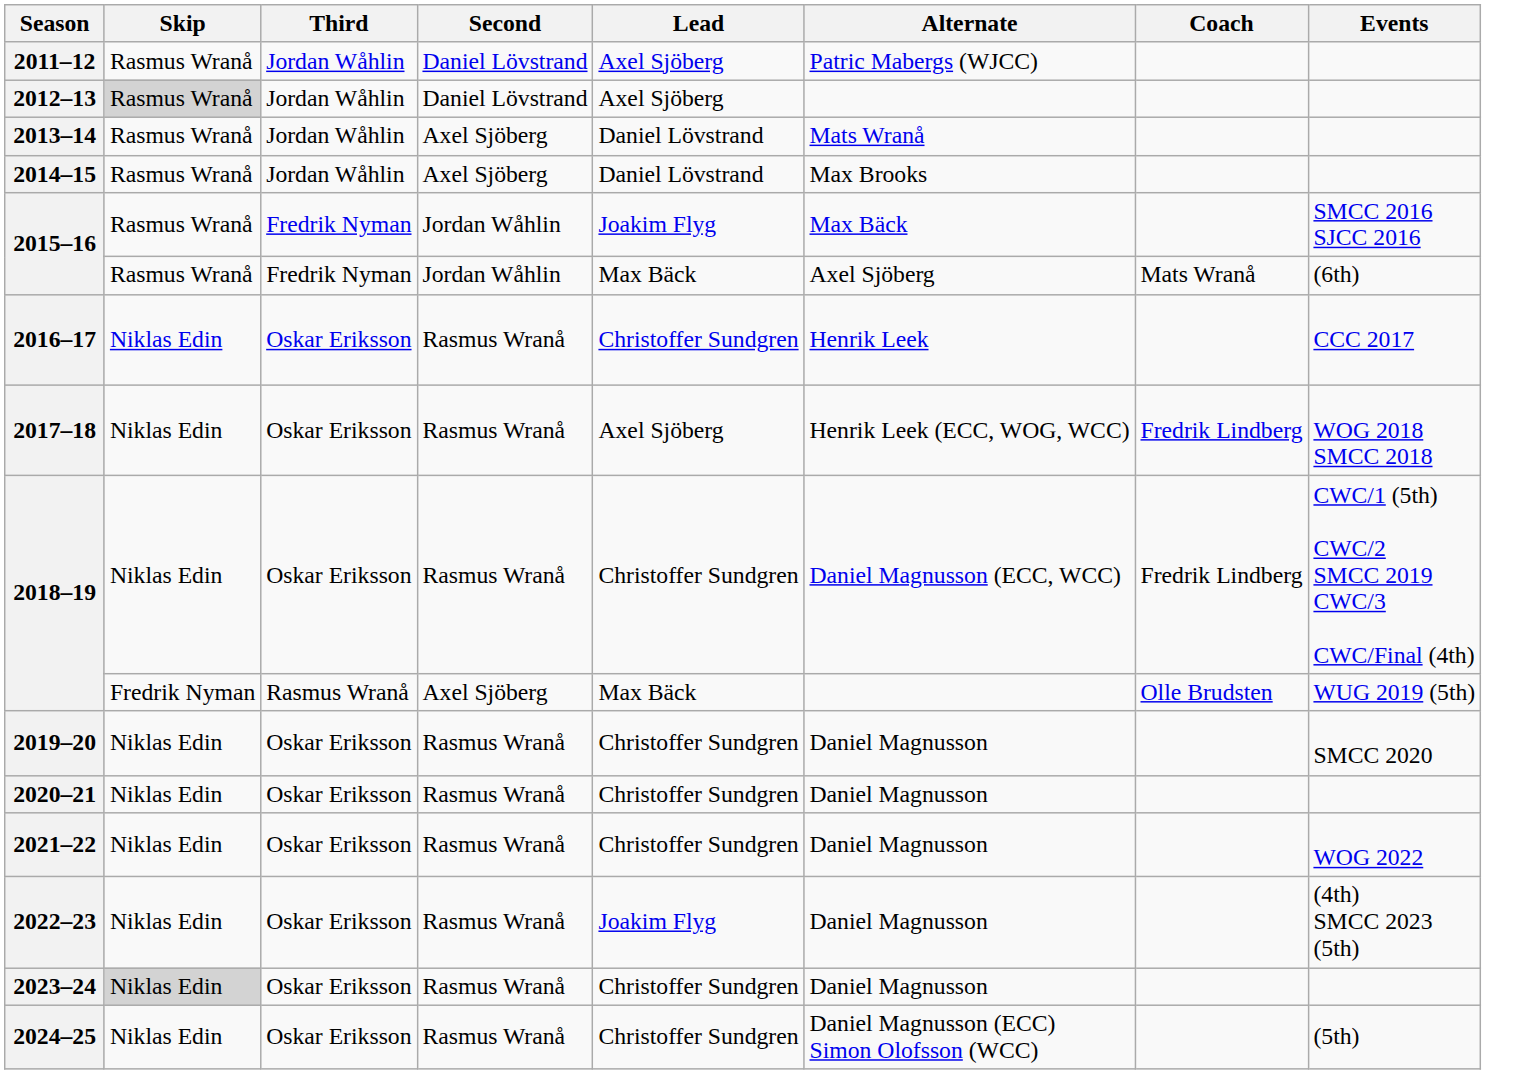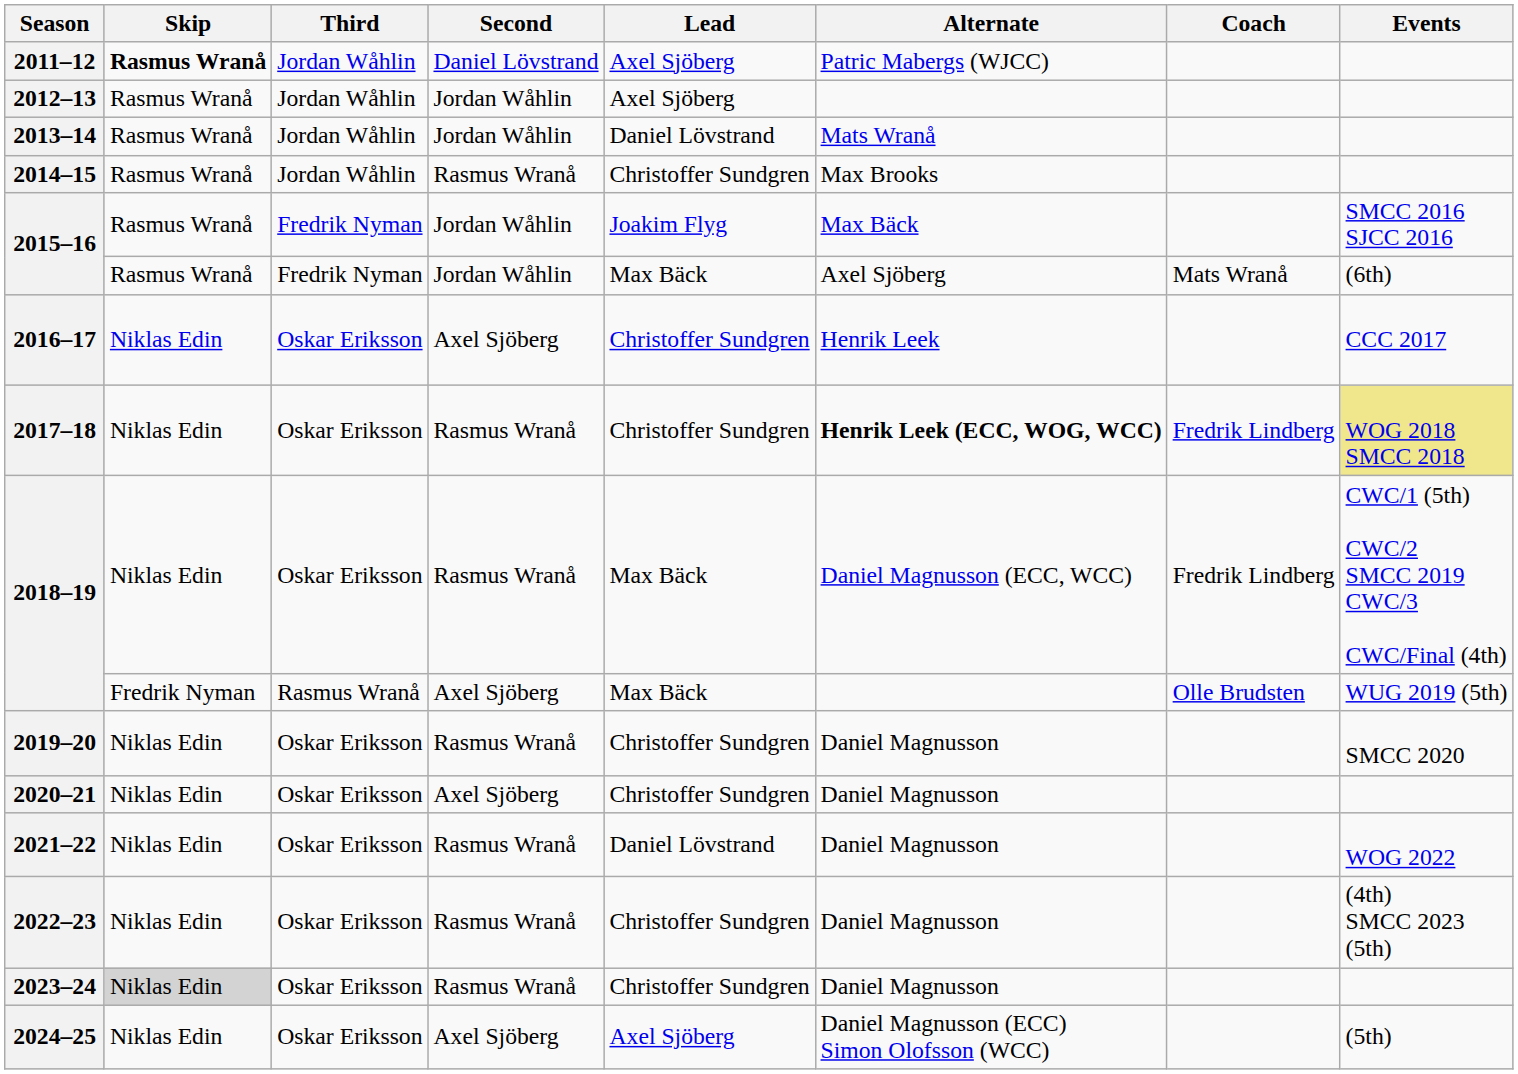2011–12 | Skip: normal -> bold
2012–13 | Skip: lightgrey background -> no background
2012–13 | Second: Daniel Lövstrand -> Jordan Wåhlin
2013–14 | Second: Axel Sjöberg -> Jordan Wåhlin
2014–15 | Second: Axel Sjöberg -> Rasmus Wranå
2014–15 | Lead: Daniel Lövstrand -> Christoffer Sundgren
2016–17 | Second: Rasmus Wranå -> Axel Sjöberg
2017–18 | Lead: Axel Sjöberg -> Christoffer Sundgren
2017–18 | Alternate: normal -> bold
2017–18 | Events: no background -> khaki background
2018–19 / Oskar Eriksson | Lead: Christoffer Sundgren -> Max Bäck
2020–21 | Second: Rasmus Wranå -> Axel Sjöberg
2021–22 | Lead: Christoffer Sundgren -> Daniel Lövstrand
2022–23 | Lead: Joakim Flyg -> Christoffer Sundgren
2024–25 | Second: Rasmus Wranå -> Axel Sjöberg
2024–25 | Lead: Christoffer Sundgren -> Axel Sjöberg
